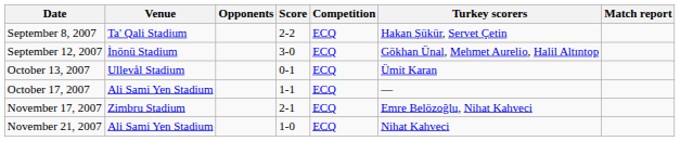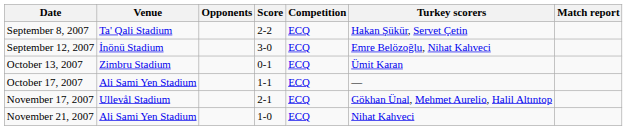September 12, 2007 | Turkey scorers: Gökhan Ünal, Mehmet Aurelio, Halil Altıntop -> Emre Belözoğlu, Nihat Kahveci
October 13, 2007 | Venue: Ullevål Stadium -> Zimbru Stadium
November 17, 2007 | Venue: Zimbru Stadium -> Ullevål Stadium
November 17, 2007 | Turkey scorers: Emre Belözoğlu, Nihat Kahveci -> Gökhan Ünal, Mehmet Aurelio, Halil Altıntop
